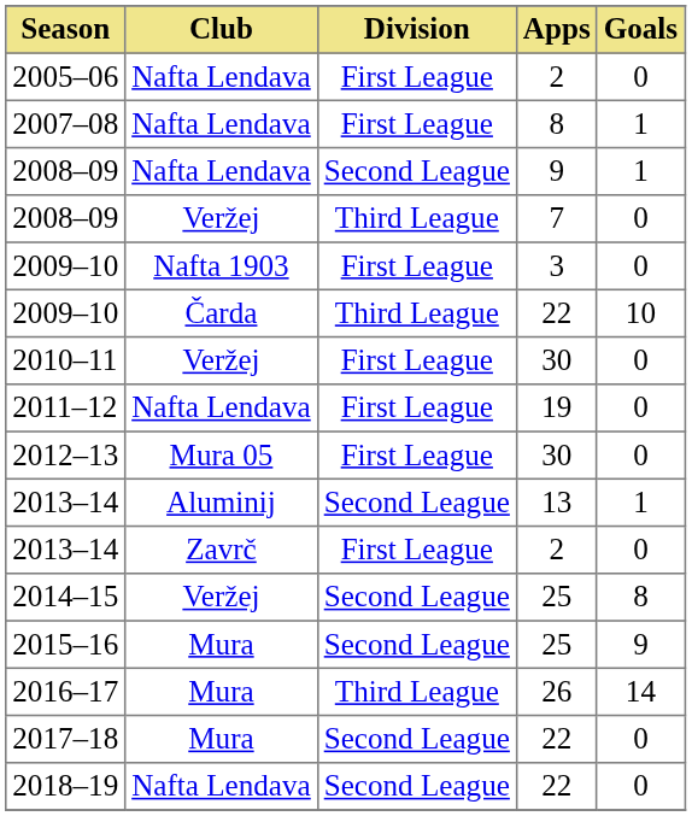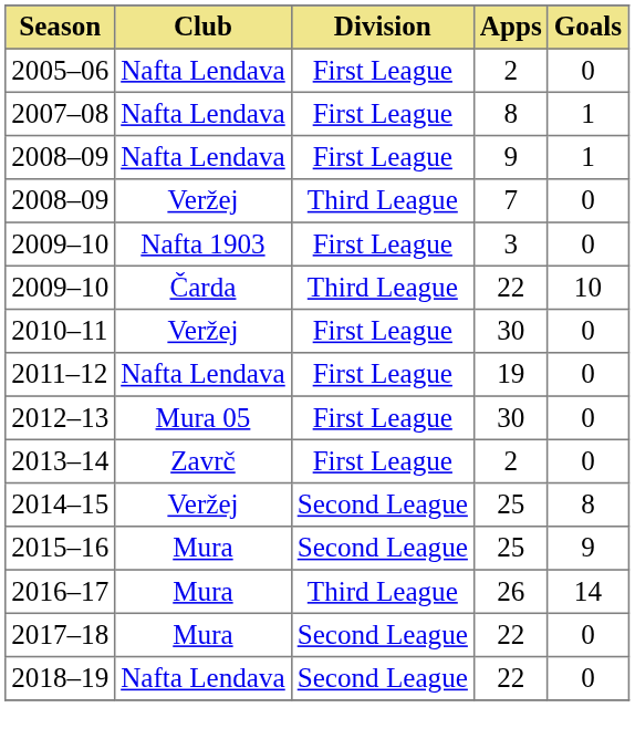2008–09 / 9 | Division: Second League -> First League
- row: 2013–14 | Aluminij | Second League | 13 | 1
